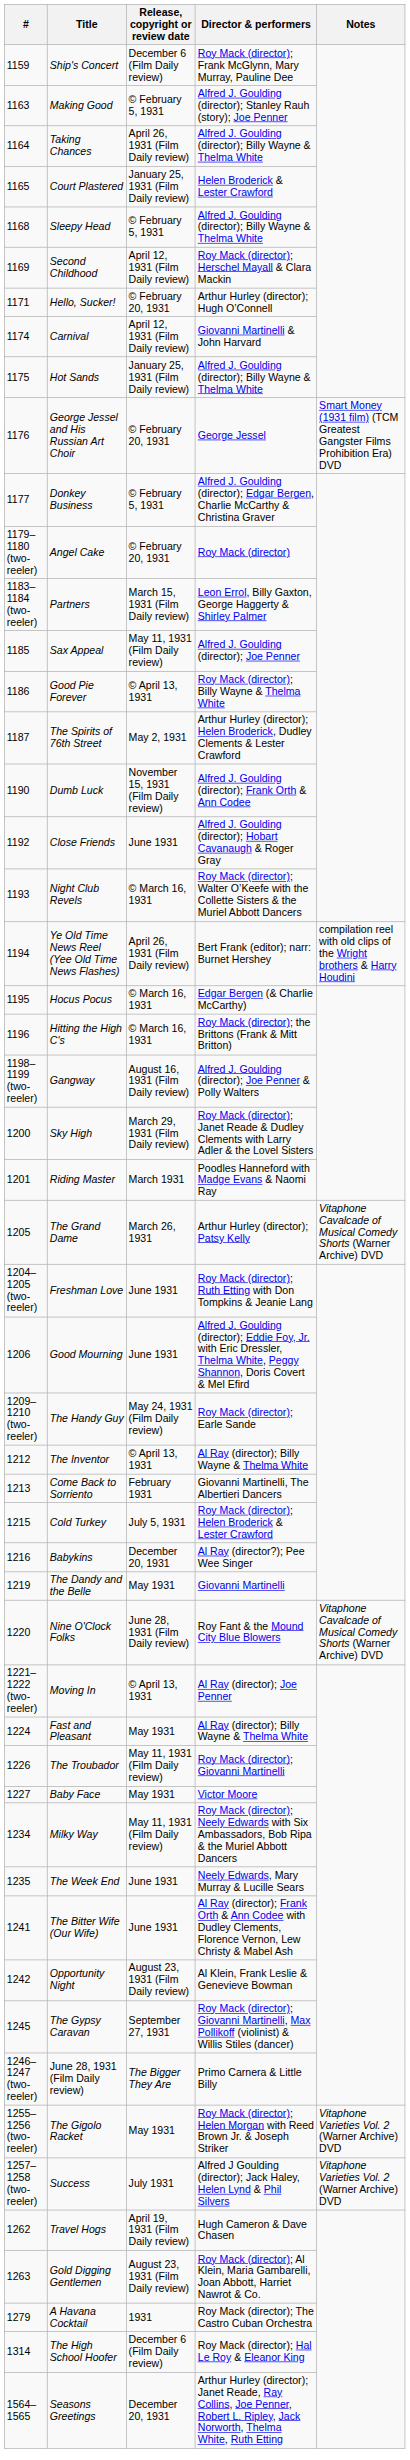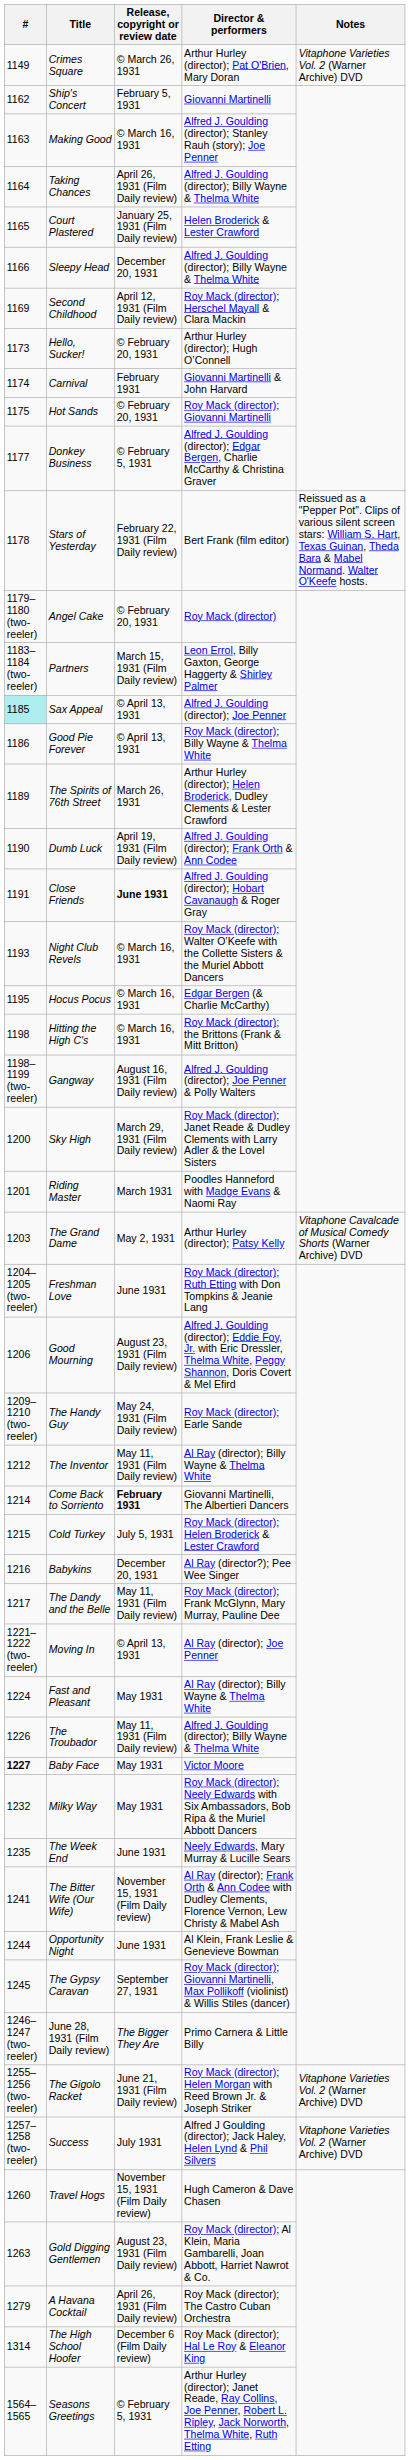+ row: 1149 | Crimes Square | © March 26, 1931 | Arthur Hurley (director); Pat O'Brien, Mary Doran | Vitaphone Varieties Vol. 2 (Warner Archive) DVD
Ship's Concert | #: 1159 -> 1162
Ship's Concert | Release, copyright or review date: December 6 (Film Daily review) -> February 5, 1931
Ship's Concert | Director & performers: Roy Mack (director); Frank McGlynn, Mary Murray, Pauline Dee -> Giovanni Martinelli
Making Good | Release, copyright or review date: © February 5, 1931 -> © March 16, 1931
Sleepy Head | #: 1168 -> 1166
Sleepy Head | Release, copyright or review date: © February 5, 1931 -> December 20, 1931
Hello, Sucker! | #: 1171 -> 1173
Carnival | Release, copyright or review date: April 12, 1931 (Film Daily review) -> February 1931
Hot Sands | Release, copyright or review date: January 25, 1931 (Film Daily review) -> © February 20, 1931
Hot Sands | Director & performers: Alfred J. Goulding (director); Billy Wayne & Thelma White -> Roy Mack (director); Giovanni Martinelli
- row: 1176 | George Jessel and His Russian Art Choir | © February 20, 1931 | George Jessel | Smart Money (1931 film) (TCM Greatest Gangster Films Prohibition Era) DVD
+ row: 1178 | Stars of Yesterday | February 22, 1931 (Film Daily review) | Bert Frank (film editor) | Reissued as a "Pepper Pot". Clips of various silent screen stars: William S. Hart, Texas Guinan, Theda Bara & Mabel Normand. Walter O'Keefe hosts.
Sax Appeal | #: no background -> paleturquoise background
Sax Appeal | Release, copyright or review date: May 11, 1931 (Film Daily review) -> © April 13, 1931
The Spirits of 76th Street | #: 1187 -> 1189
The Spirits of 76th Street | Release, copyright or review date: May 2, 1931 -> March 26, 1931
Dumb Luck | Release, copyright or review date: November 15, 1931 (Film Daily review) -> April 19, 1931 (Film Daily review)
Close Friends | #: 1192 -> 1191
Close Friends | Release, copyright or review date: normal -> bold
- row: 1194 | Ye Old Time News Reel (Yee Old Time News Flashes) | April 26, 1931 (Film Daily review) | Bert Frank (editor); narr: Burnet Hershey | compilation reel with old clips of the Wright brothers & Harry Houdini
Hitting the High C's | #: 1196 -> 1198
The Grand Dame | #: 1205 -> 1203
The Grand Dame | Release, copyright or review date: March 26, 1931 -> May 2, 1931
Good Mourning | Release, copyright or review date: June 1931 -> August 23, 1931 (Film Daily review)
The Inventor | Release, copyright or review date: © April 13, 1931 -> May 11, 1931 (Film Daily review)
Come Back to Sorriento | #: 1213 -> 1214
Come Back to Sorriento | Release, copyright or review date: normal -> bold
The Dandy and the Belle | #: 1219 -> 1217
The Dandy and the Belle | Release, copyright or review date: May 1931 -> May 11, 1931 (Film Daily review)
The Dandy and the Belle | Director & performers: Giovanni Martinelli -> Roy Mack (director); Frank McGlynn, Mary Murray, Pauline Dee
- row: 1220 | Nine O'Clock Folks | June 28, 1931 (Film Daily review) | Roy Fant & the Mound City Blue Blowers | Vitaphone Cavalcade of Musical Comedy Shorts (Warner Archive) DVD
The Troubador | Director & performers: Roy Mack (director); Giovanni Martinelli -> Alfred J. Goulding (director); Billy Wayne & Thelma White
Baby Face | #: normal -> bold
Milky Way | #: 1234 -> 1232
Milky Way | Release, copyright or review date: May 11, 1931 (Film Daily review) -> May 1931
The Bitter Wife (Our Wife) | Release, copyright or review date: June 1931 -> November 15, 1931 (Film Daily review)
Opportunity Night | #: 1242 -> 1244
Opportunity Night | Release, copyright or review date: August 23, 1931 (Film Daily review) -> June 1931
The Gigolo Racket | Release, copyright or review date: May 1931 -> June 21, 1931 (Film Daily review)
Travel Hogs | #: 1262 -> 1260
Travel Hogs | Release, copyright or review date: April 19, 1931 (Film Daily review) -> November 15, 1931 (Film Daily review)
A Havana Cocktail | Release, copyright or review date: 1931 -> April 26, 1931 (Film Daily review)
Seasons Greetings | Release, copyright or review date: December 20, 1931 -> © February 5, 1931
